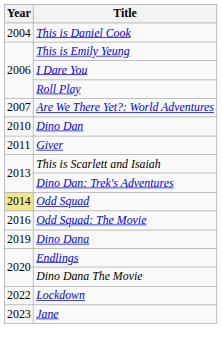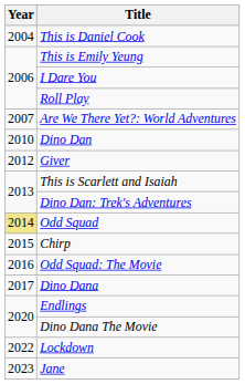Giver | Year: 2011 -> 2012
+ row: 2015 | Chirp
Dino Dana | Year: 2019 -> 2017
